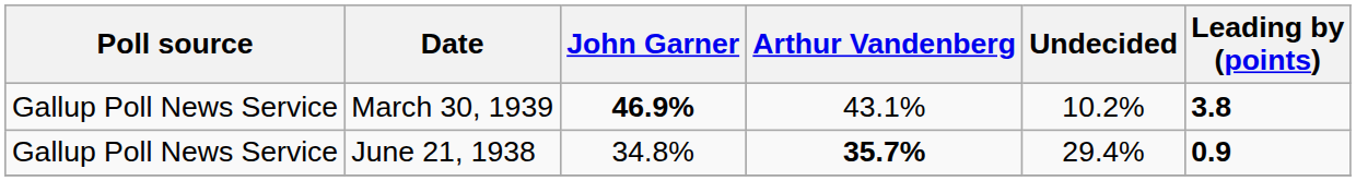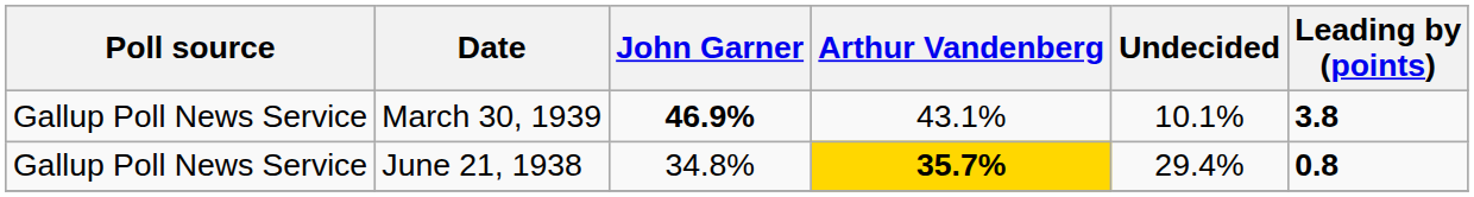March 30, 1939 | Undecided: 10.2% -> 10.1%
June 21, 1938 | Arthur Vandenberg: no background -> gold background
June 21, 1938 | Leading by (points): 0.9 -> 0.8
